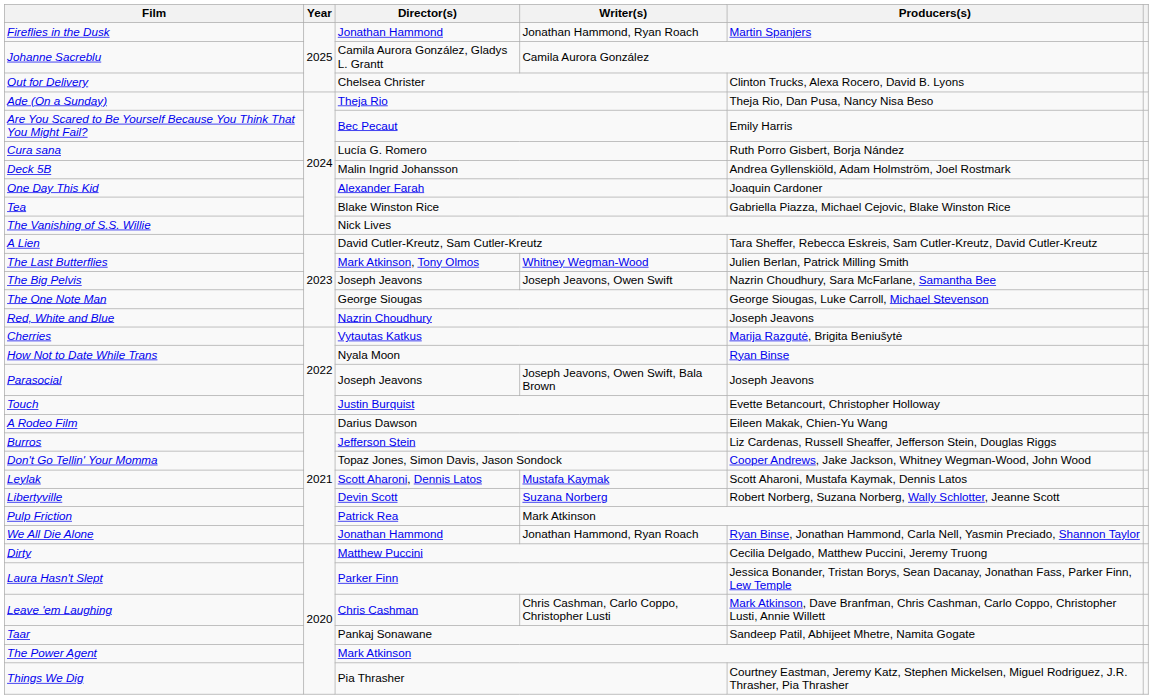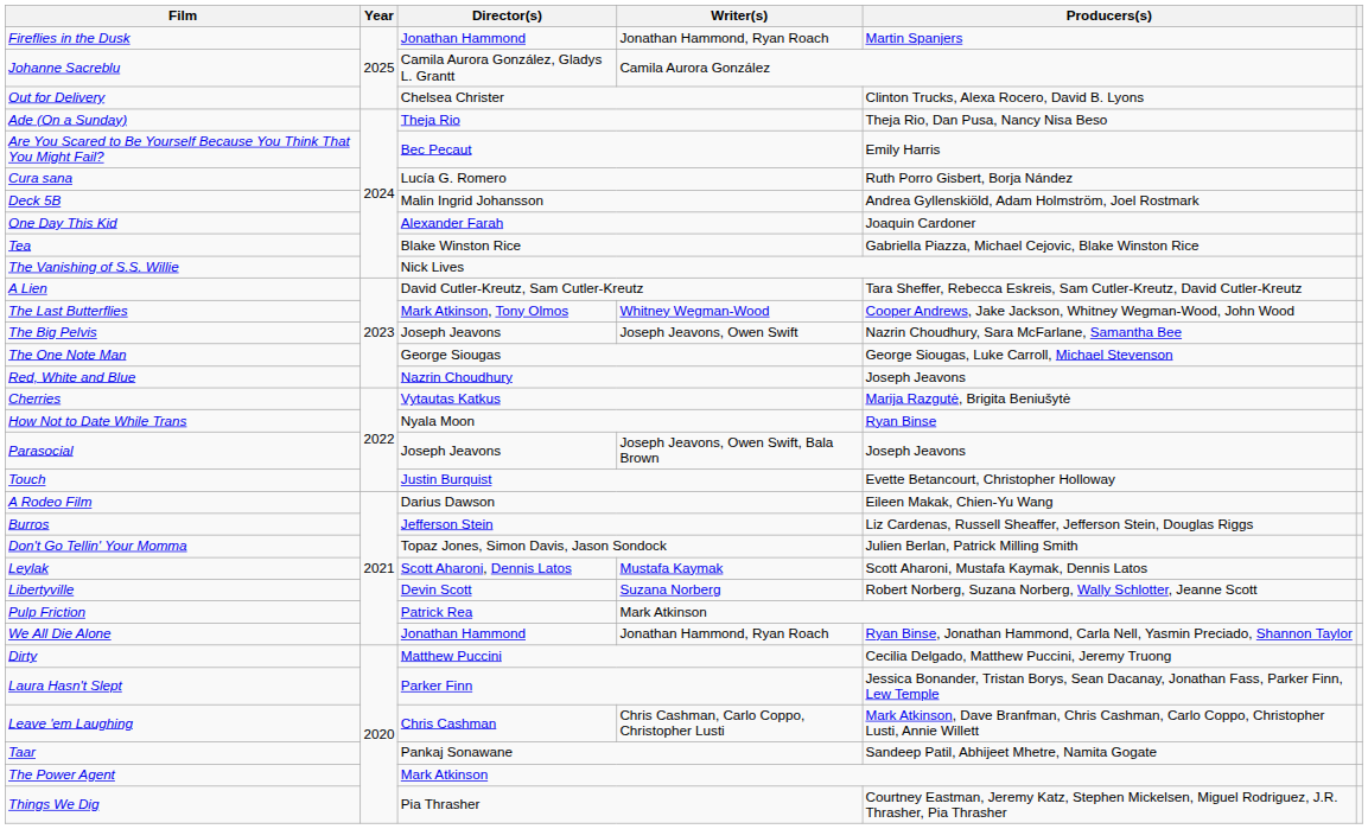The Last Butterflies | Producers(s): Julien Berlan, Patrick Milling Smith -> Cooper Andrews, Jake Jackson, Whitney Wegman-Wood, John Wood
Don't Go Tellin' Your Momma | Producers(s): Cooper Andrews, Jake Jackson, Whitney Wegman-Wood, John Wood -> Julien Berlan, Patrick Milling Smith
